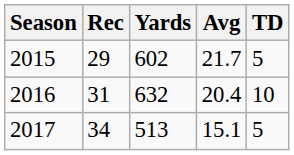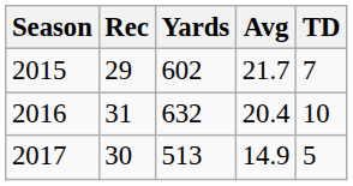2015 | TD: 5 -> 7
2017 | Rec: 34 -> 30
2017 | Avg: 15.1 -> 14.9
